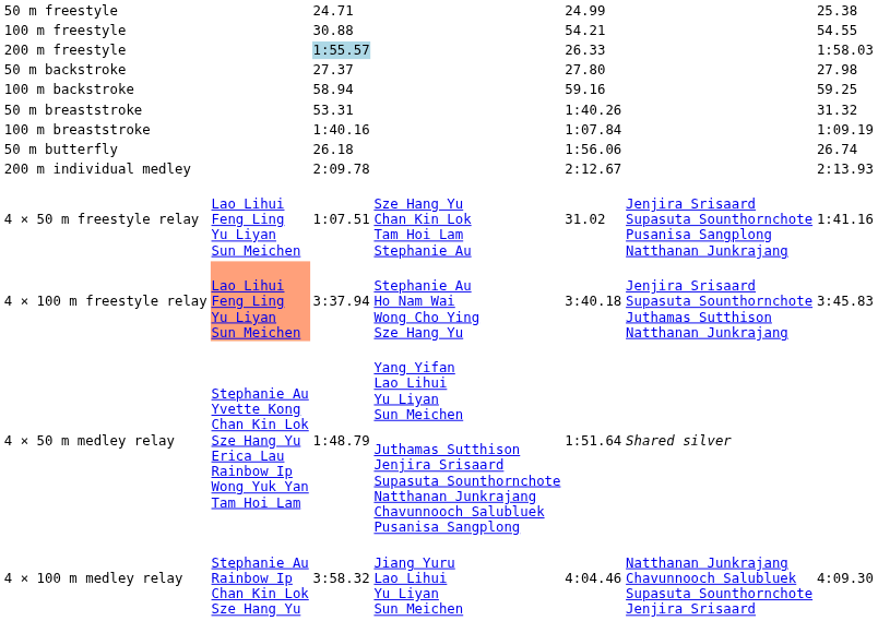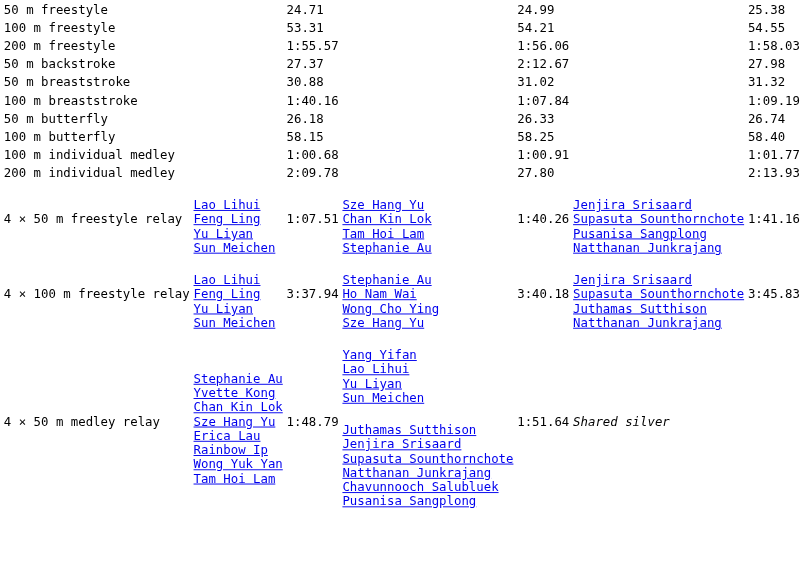100 m freestyle | column 3: 30.88 -> 53.31
200 m freestyle | column 3: lightblue background -> no background
200 m freestyle | column 5: 26.33 -> 1:56.06
50 m backstroke | column 5: 27.80 -> 2:12.67
- row: 100 m backstroke | 58.94 | 59.16 | 59.25
50 m breaststroke | column 3: 53.31 -> 30.88
50 m breaststroke | column 5: 1:40.26 -> 31.02
50 m butterfly | column 5: 1:56.06 -> 26.33
+ row: 100 m butterfly | 58.15 | 58.25 | 58.40
+ row: 100 m individual medley | 1:00.68 | 1:00.91 | 1:01.77
200 m individual medley | column 5: 2:12.67 -> 27.80
4 × 50 m freestyle relay | column 5: 31.02 -> 1:40.26
4 × 100 m freestyle relay | column 2: lightsalmon background -> no background
- row: 4 × 100 m medley relay | Stephanie Au Rainbow Ip Chan Kin Lok Sze Hang Yu | 3:58.32 | Jiang Yuru Lao Lihui Yu Liyan Sun Meichen | 4:04.46 | Natthanan Junkrajang Chavunnooch Salubluek Supasuta Sounthornchote Jenjira Srisaard | 4:09.30
